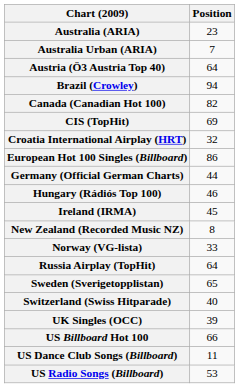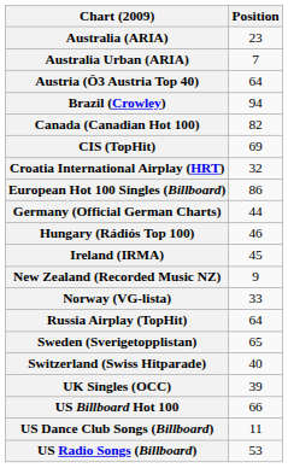New Zealand (Recorded Music NZ) | Position: 8 -> 9
